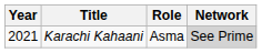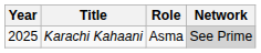Karachi Kahaani | Year: 2021 -> 2025
